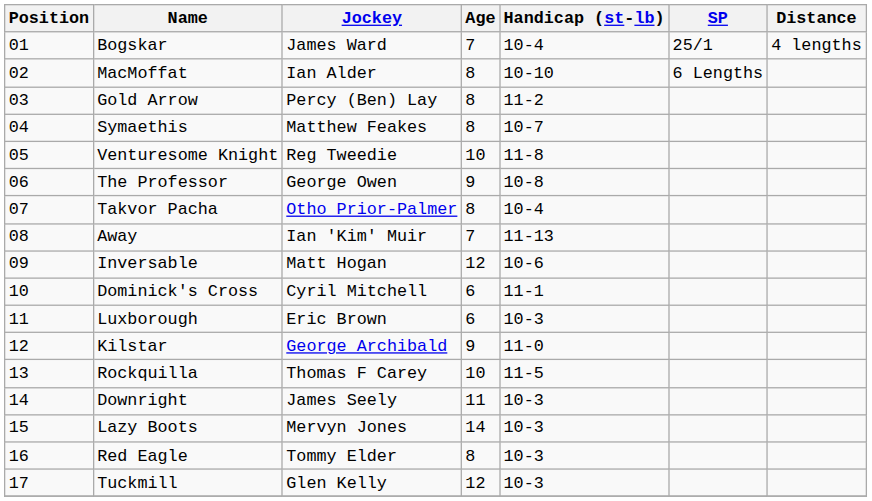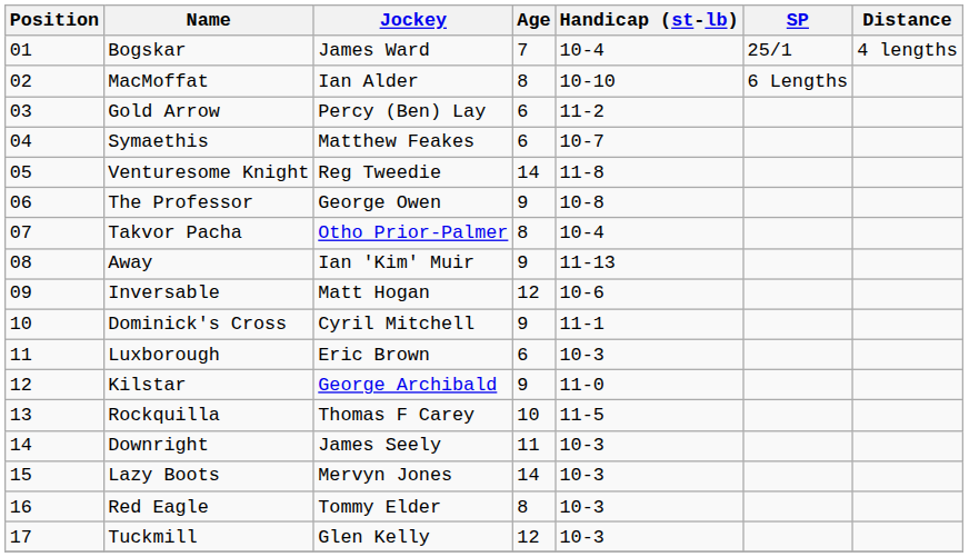Gold Arrow | Age: 8 -> 6
Symaethis | Age: 8 -> 6
Venturesome Knight | Age: 10 -> 14
Away | Age: 7 -> 9
Dominick's Cross | Age: 6 -> 9
